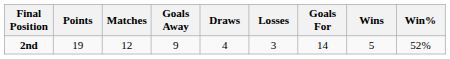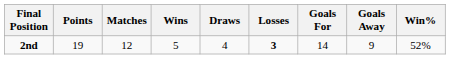columns swapped: Wins <-> Goals Away
2nd | Losses: normal -> bold
